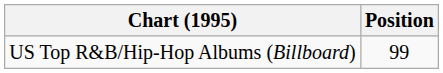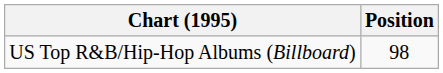US Top R&B/Hip-Hop Albums (Billboard) | Position: 99 -> 98
